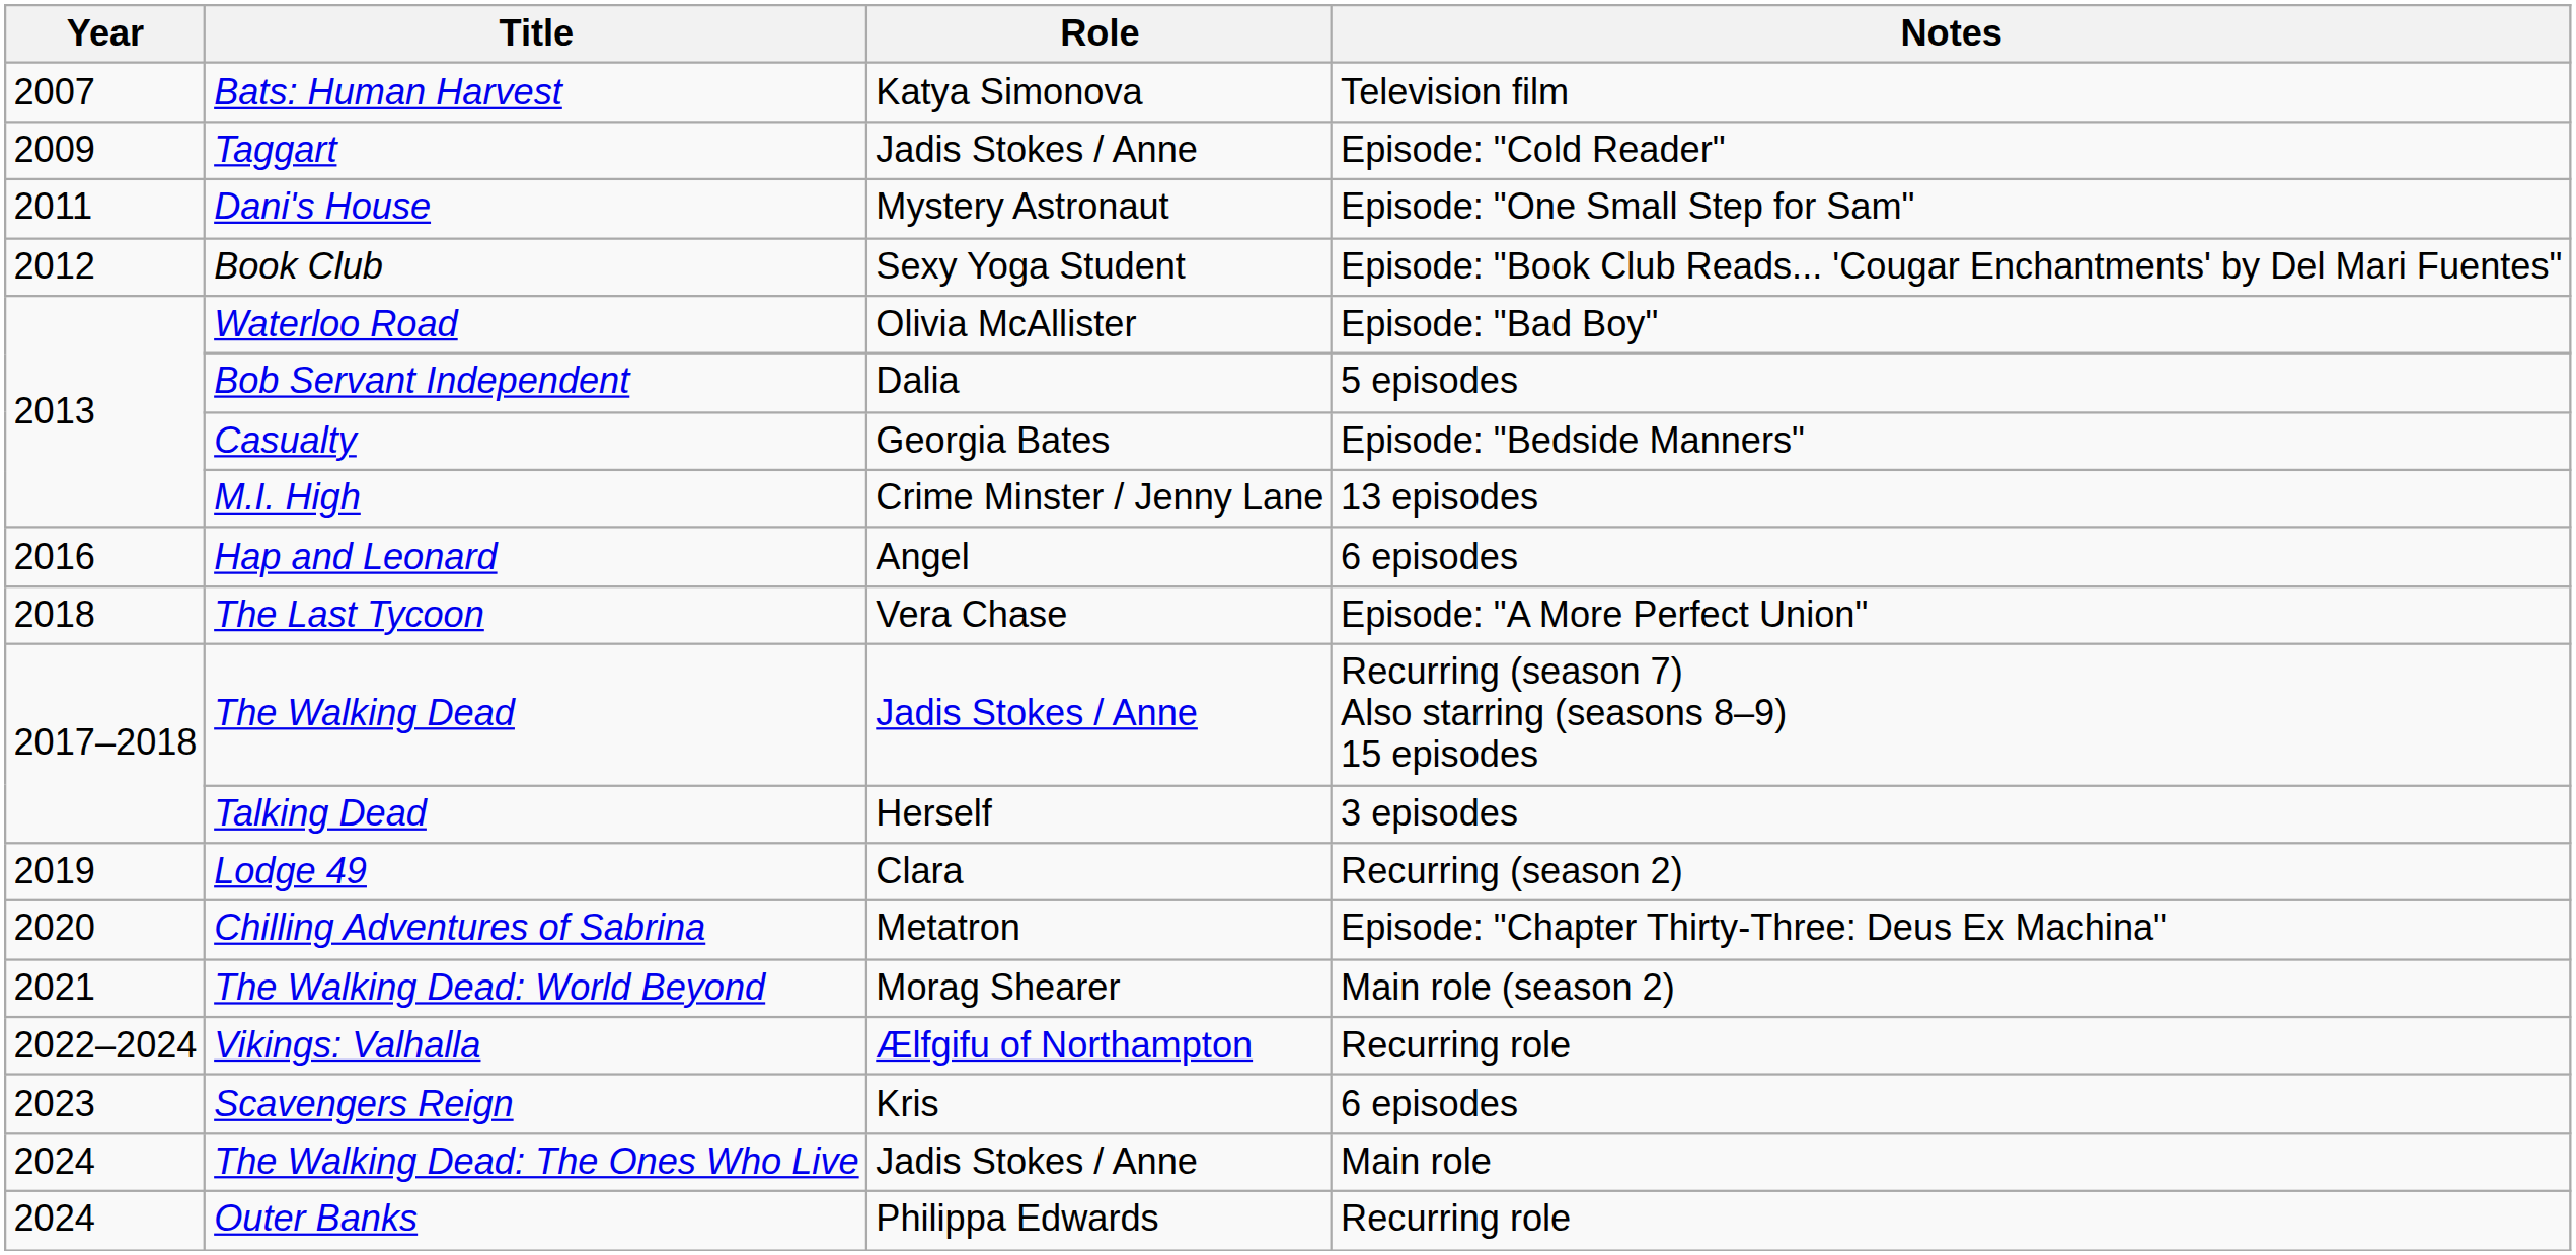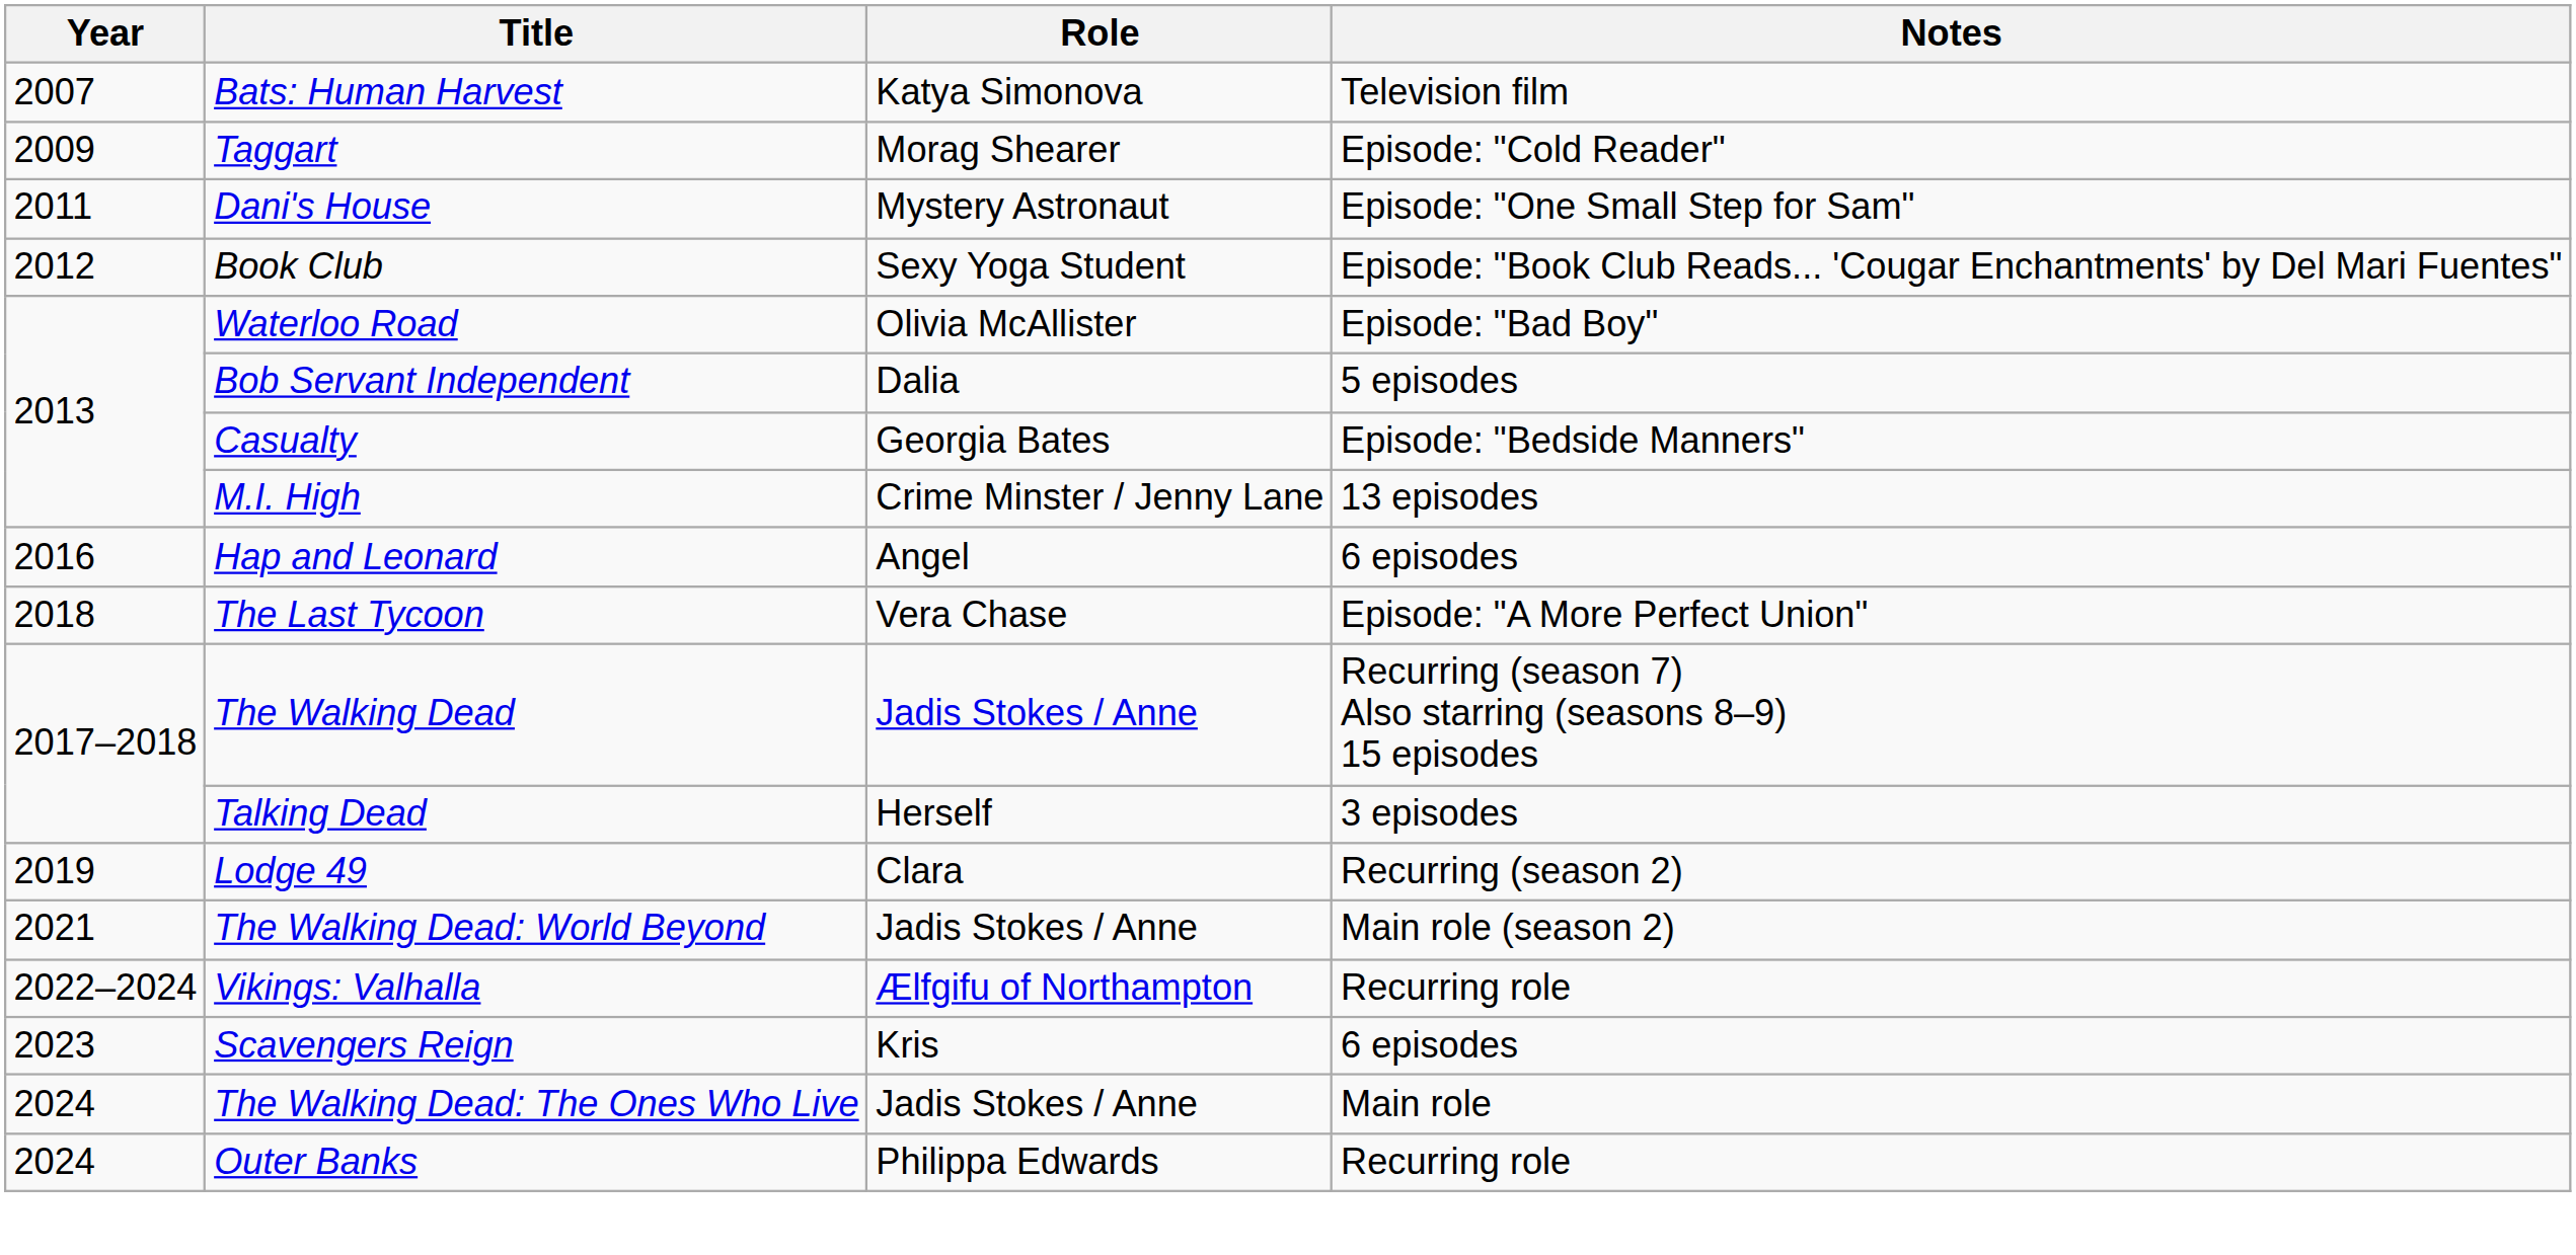Taggart | Role: Jadis Stokes / Anne -> Morag Shearer
- row: 2020 | Chilling Adventures of Sabrina | Metatron | Episode: "Chapter Thirty-Three: Deus Ex Machina"
The Walking Dead: World Beyond | Role: Morag Shearer -> Jadis Stokes / Anne
